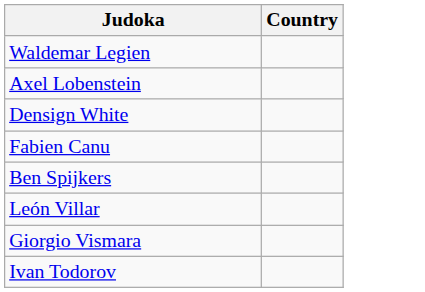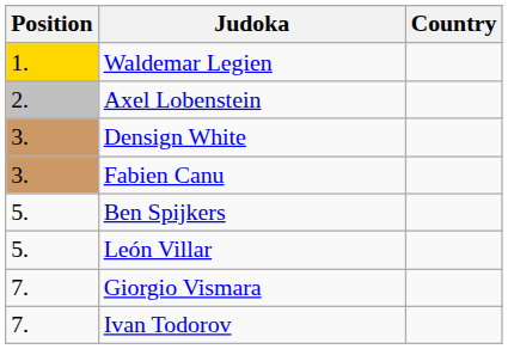+ column: Position | 1. | 2. | 3. | 3. | 5. | 5. | 7. | 7.
